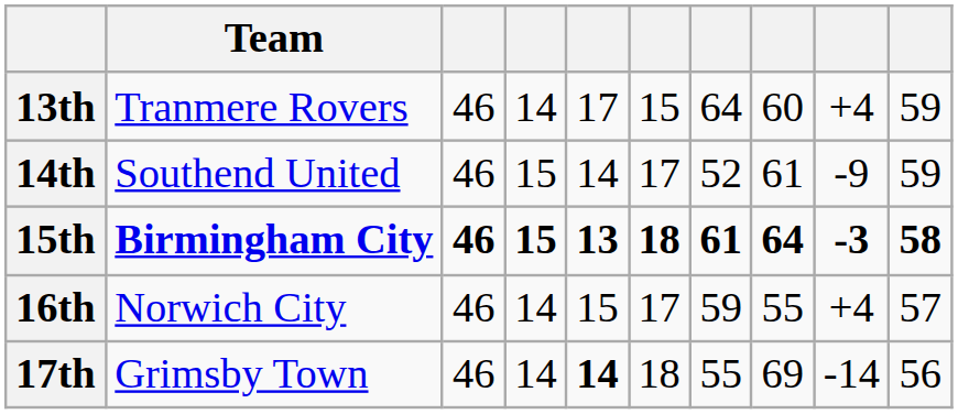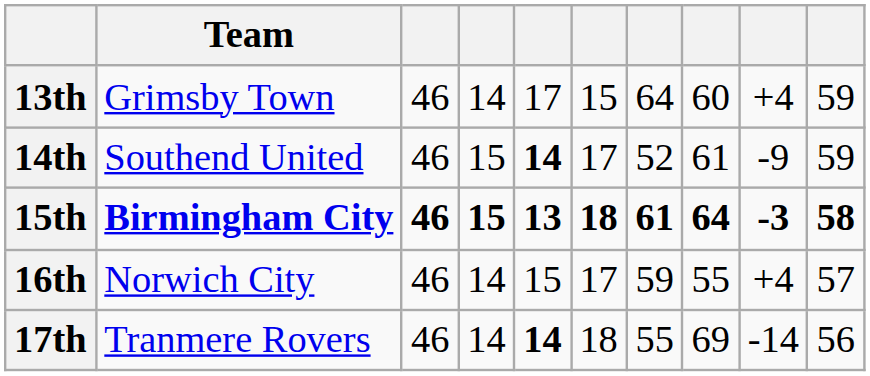13th | Team: Tranmere Rovers -> Grimsby Town
14th | column 5: normal -> bold
17th | Team: Grimsby Town -> Tranmere Rovers
